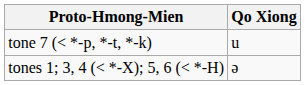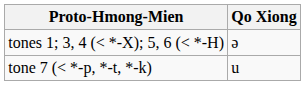rows swapped: tone 7 (< *-p, *-t, *-k) <-> tones 1; 3, 4 (< *-X); 5, 6 (< *-H)
